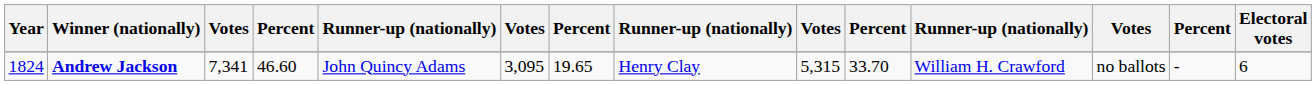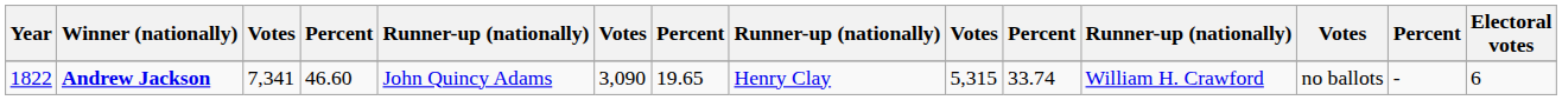Andrew Jackson | Year: 1824 -> 1822
Andrew Jackson | column 6: 3,095 -> 3,090
Andrew Jackson | column 10: 33.70 -> 33.74
